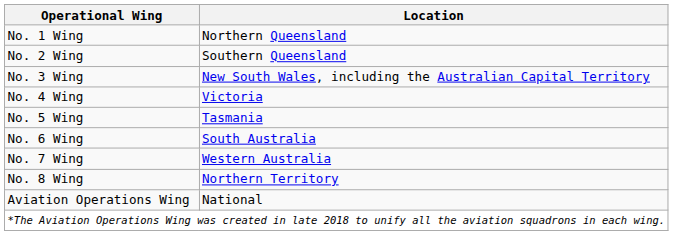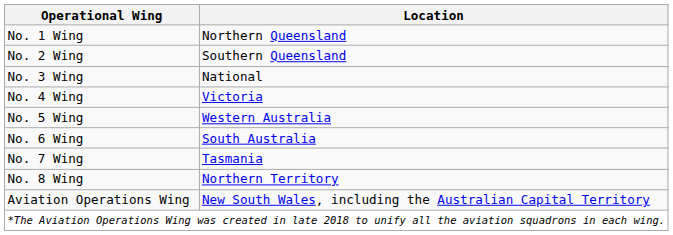No. 3 Wing | Location: New South Wales, including the Australian Capital Territory -> National
No. 5 Wing | Location: Tasmania -> Western Australia
No. 7 Wing | Location: Western Australia -> Tasmania
Aviation Operations Wing | Location: National -> New South Wales, including the Australian Capital Territory
